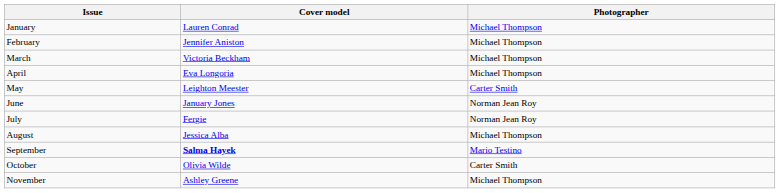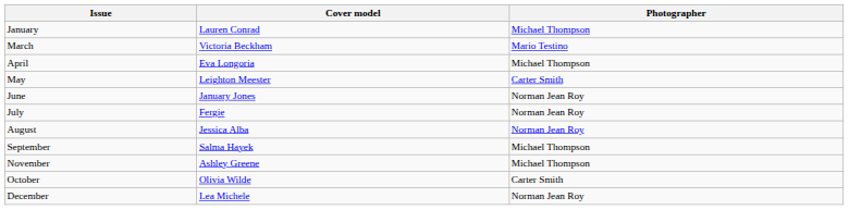- row: February | Jennifer Aniston | Michael Thompson
March | Photographer: Michael Thompson -> Mario Testino
August | Photographer: Michael Thompson -> Norman Jean Roy
September | Cover model: bold -> normal
September | Photographer: Mario Testino -> Michael Thompson
rows swapped: October <-> November
+ row: December | Lea Michele | Norman Jean Roy
